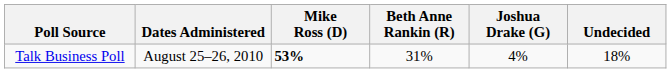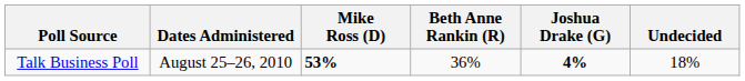Talk Business Poll | Beth Anne Rankin (R): 31% -> 36%
Talk Business Poll | Joshua Drake (G): normal -> bold
